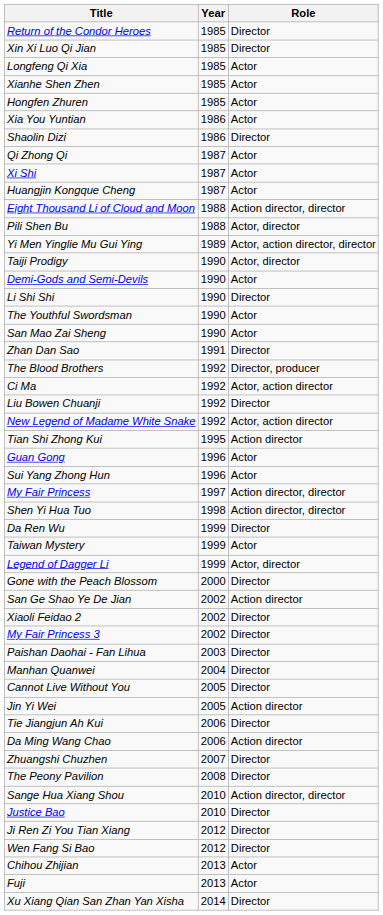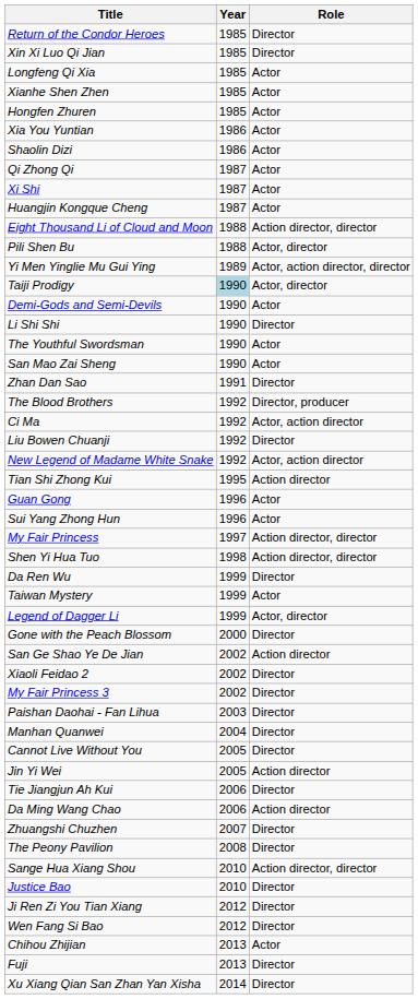Shaolin Dizi | Role: Director -> Actor
Taiji Prodigy | Year: no background -> lightblue background
Fuji | Role: Actor -> Director
